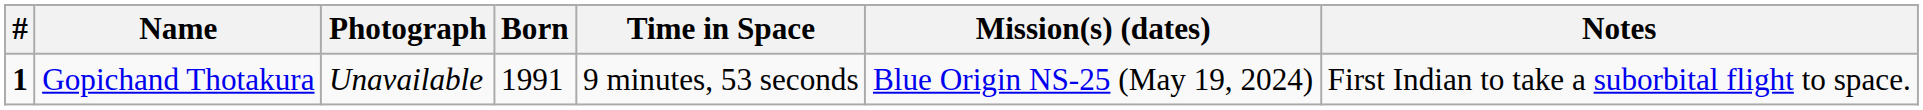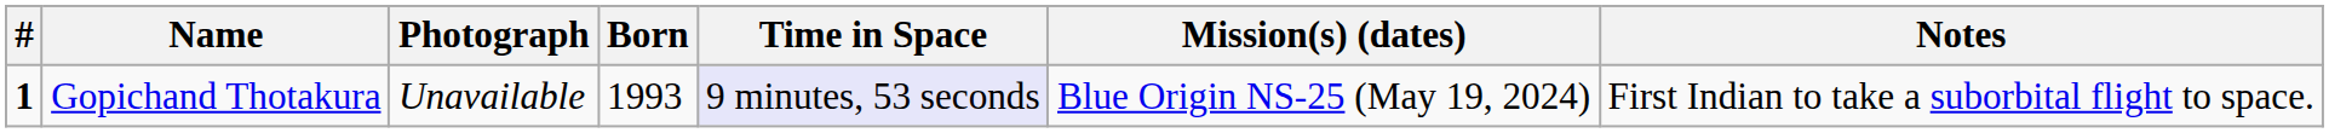Gopichand Thotakura | Born: 1991 -> 1993
Gopichand Thotakura | Time in Space: no background -> lavender background
